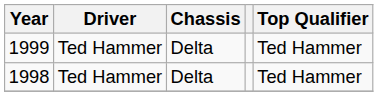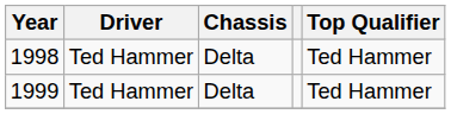rows swapped: 1999 <-> 1998
